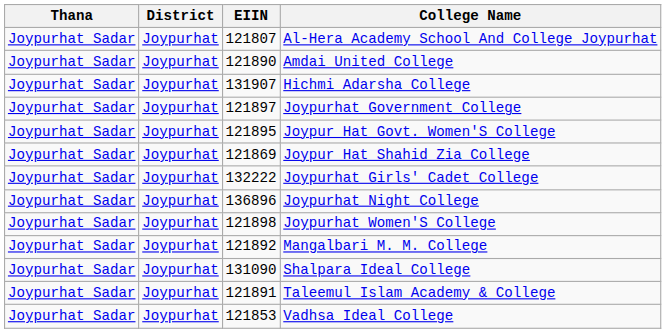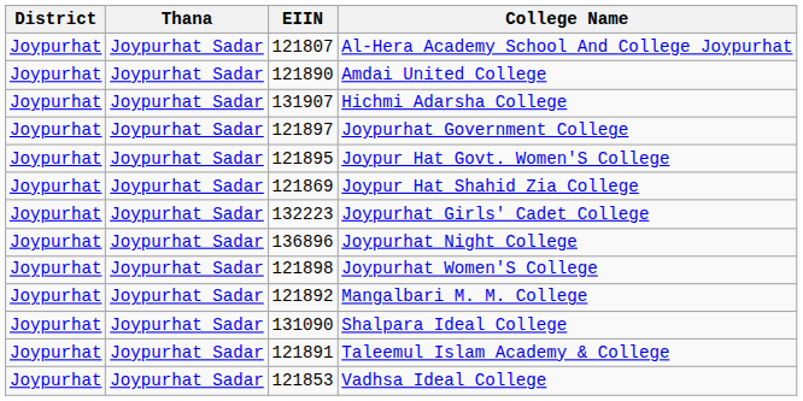columns swapped: District <-> Thana
Joypurhat Girls' Cadet College | EIIN: 132222 -> 132223
